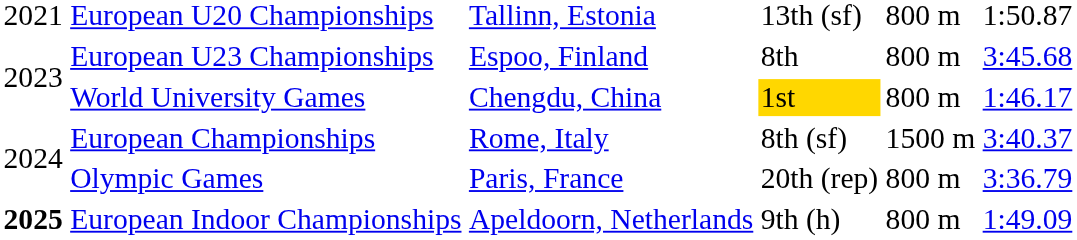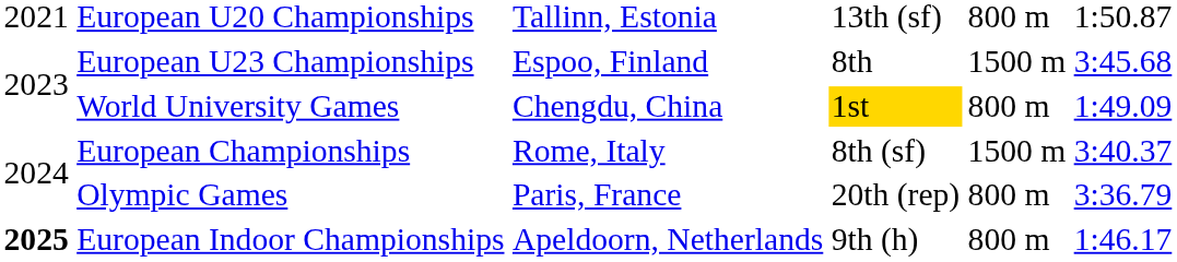European U23 Championships | column 5: 800 m -> 1500 m
World University Games | column 6: 1:46.17 -> 1:49.09
European Indoor Championships | column 6: 1:49.09 -> 1:46.17
